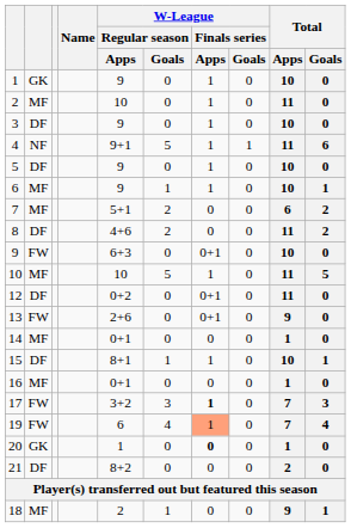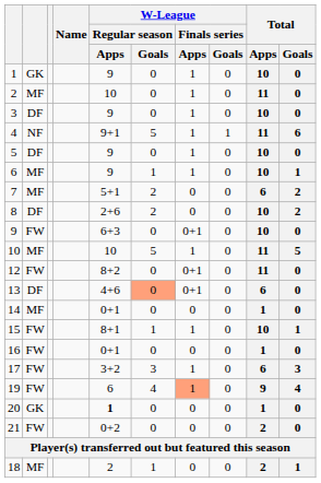8 | W-League / Regular season / Apps: 4+6 -> 2+6
8 | Total / Apps: 11 -> 10
12 | column 2: DF -> FW
12 | W-League / Regular season / Apps: 0+2 -> 8+2
13 | column 2: FW -> DF
13 | W-League / Regular season / Apps: 2+6 -> 4+6
13 | W-League / Regular season / Goals: no background -> lightsalmon background
13 | Total / Apps: 9 -> 6
15 | column 2: DF -> FW
16 | column 2: MF -> FW
17 | W-League / Finals series / Apps: bold -> normal
17 | Total / Apps: 7 -> 6
19 | Total / Apps: 7 -> 9
20 | W-League / Regular season / Apps: normal -> bold
20 | W-League / Finals series / Apps: bold -> normal
21 | column 2: DF -> FW
21 | W-League / Regular season / Apps: 8+2 -> 0+2
18 | Total / Apps: 9 -> 2
